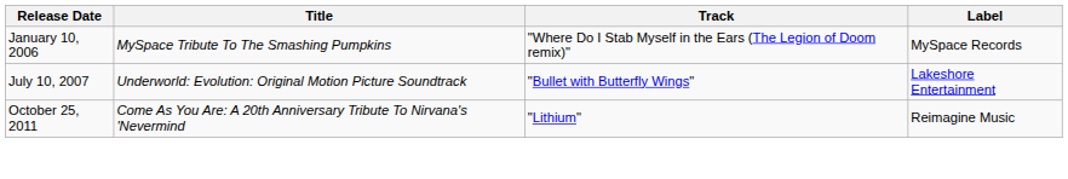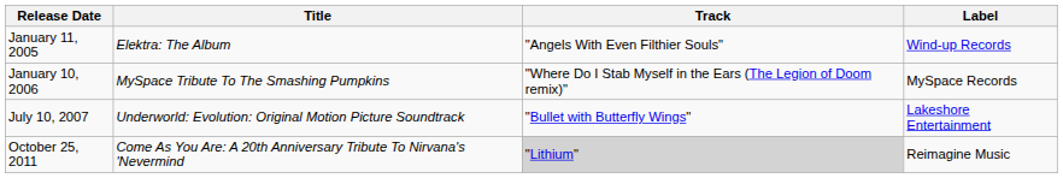+ row: January 11, 2005 | Elektra: The Album | "Angels With Even Filthier Souls" | Wind-up Records
October 25, 2011 | Track: no background -> lightgrey background
